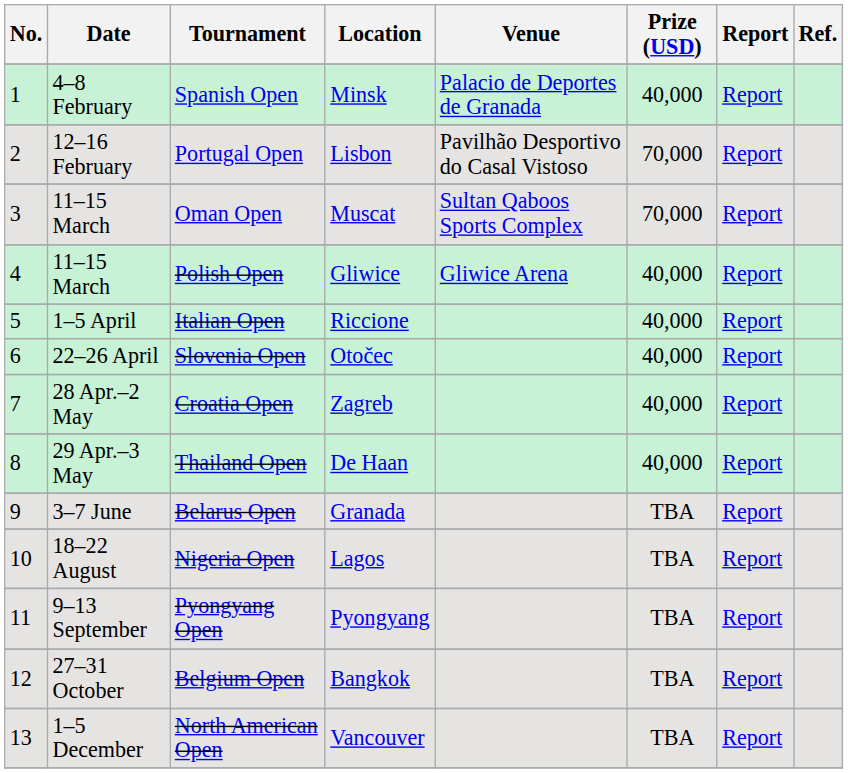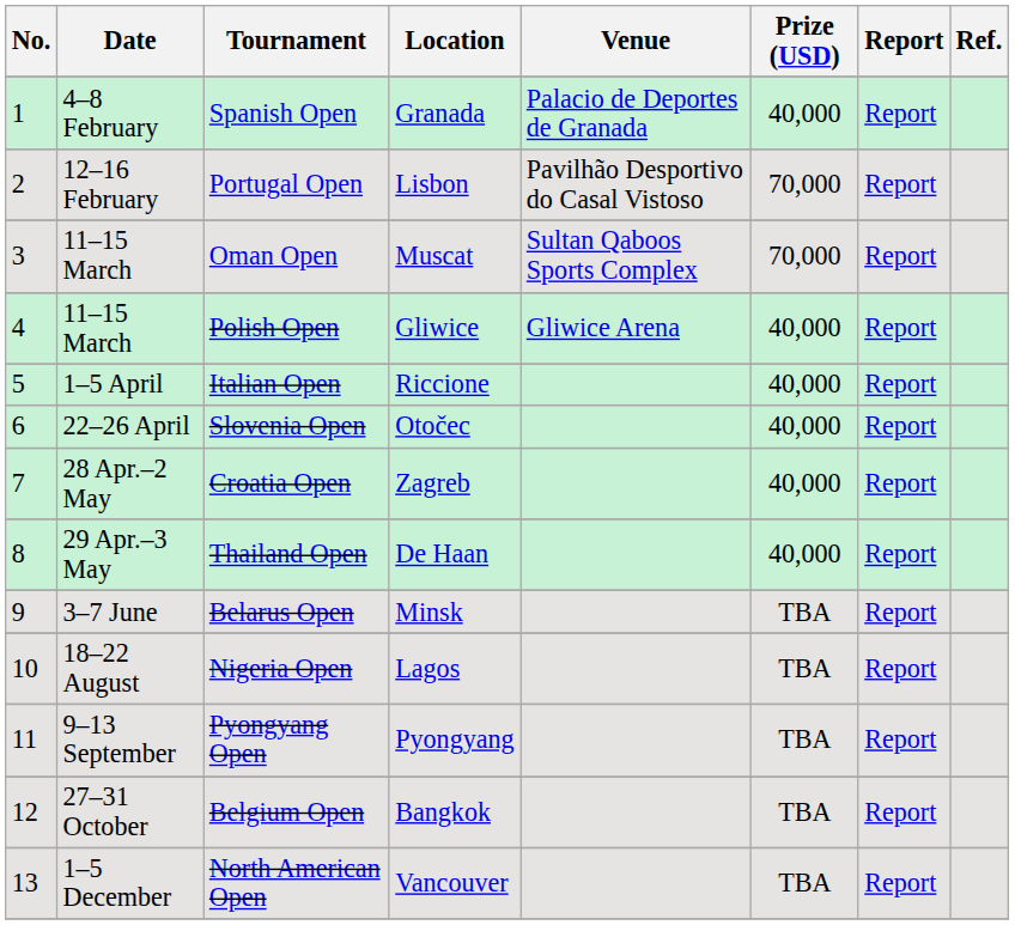Spanish Open | Location: Minsk -> Granada
Belarus Open | Location: Granada -> Minsk
